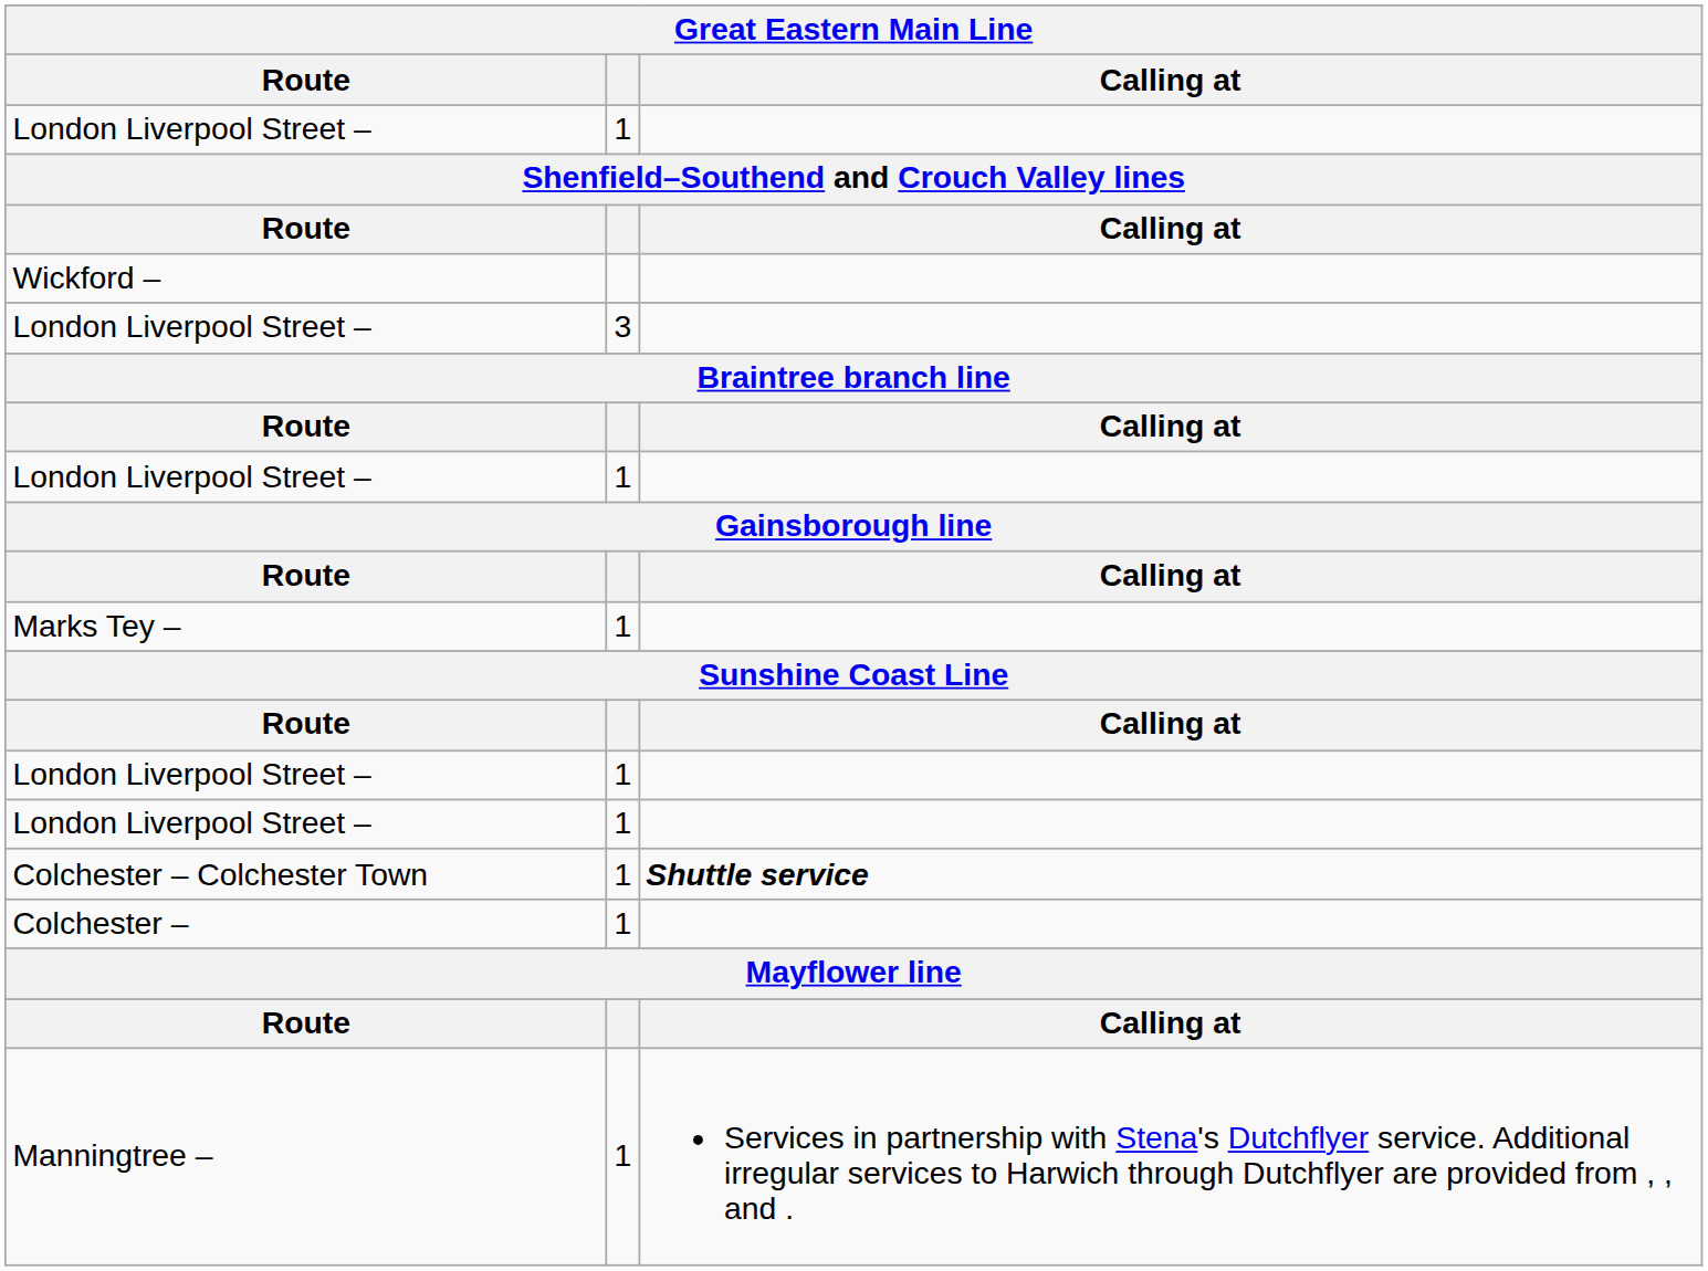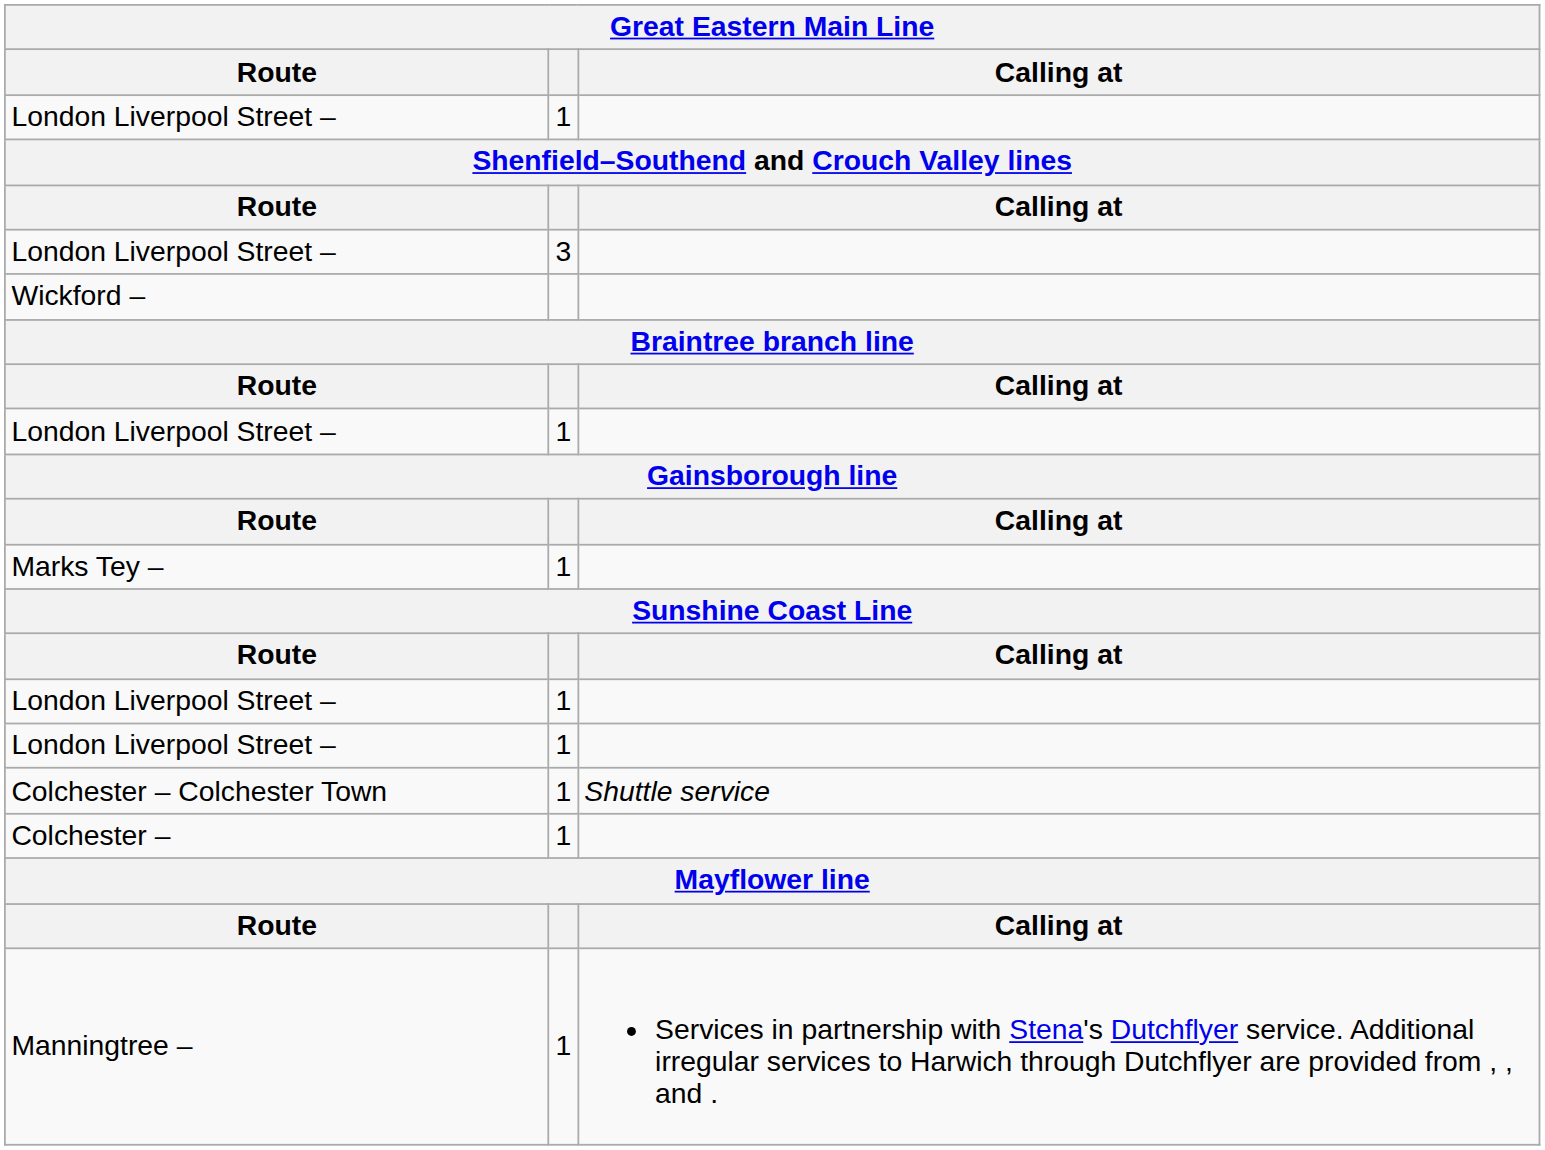rows swapped: London Liverpool Street – / 3 <-> Wickford –
Colchester – Colchester Town | Calling at: bold -> normal
